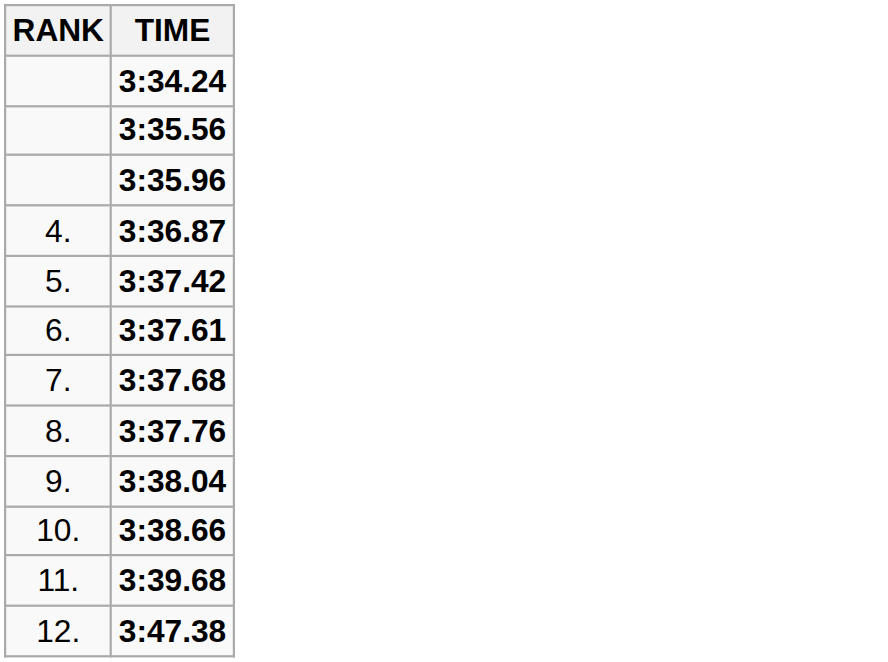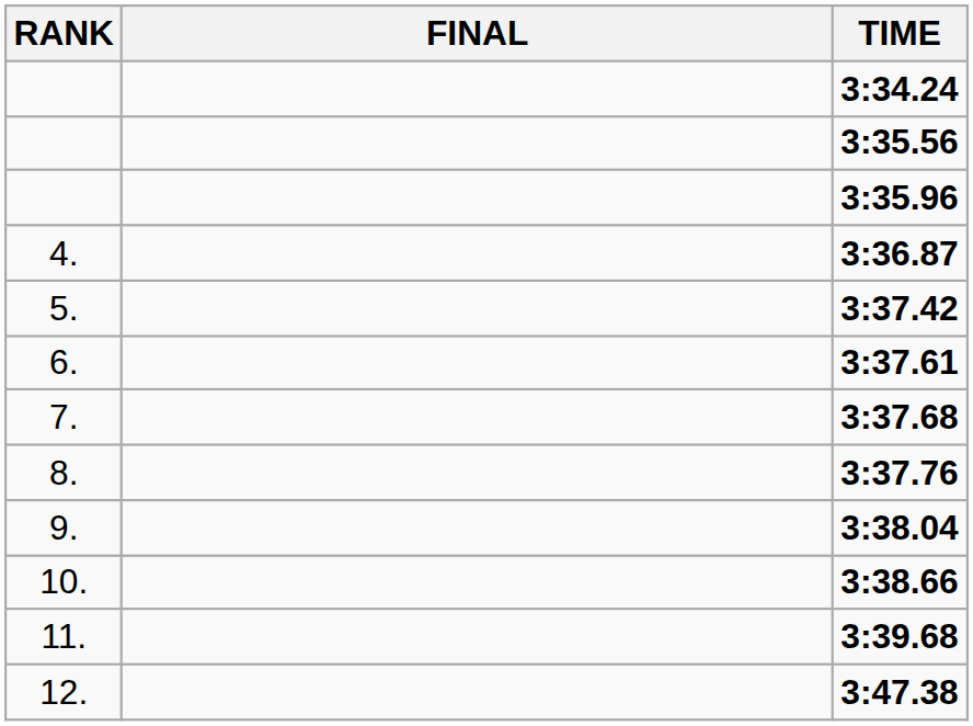+ column: FINAL
